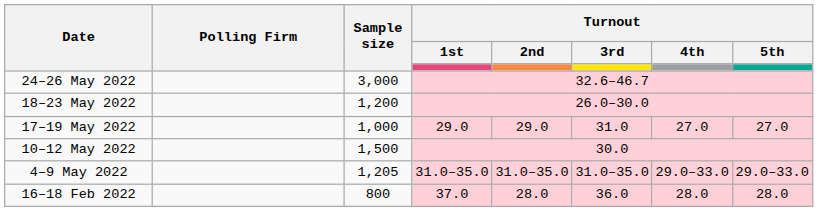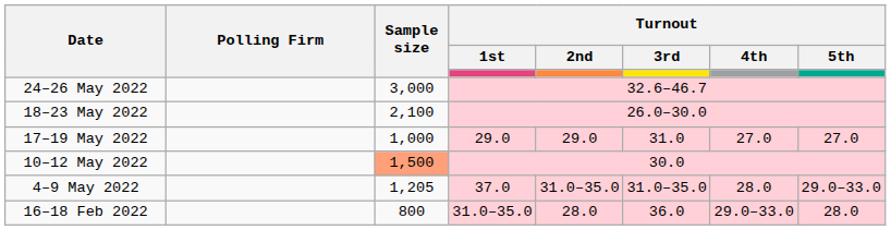18–23 May 2022 | Sample size: 1,200 -> 2,100
10–12 May 2022 | Sample size: no background -> lightsalmon background
4–9 May 2022 | Turnout / 1st: 31.0–35.0 -> 37.0
4–9 May 2022 | Turnout / 4th: 29.0–33.0 -> 28.0
16–18 Feb 2022 | Turnout / 1st: 37.0 -> 31.0–35.0
16–18 Feb 2022 | Turnout / 4th: 28.0 -> 29.0–33.0
